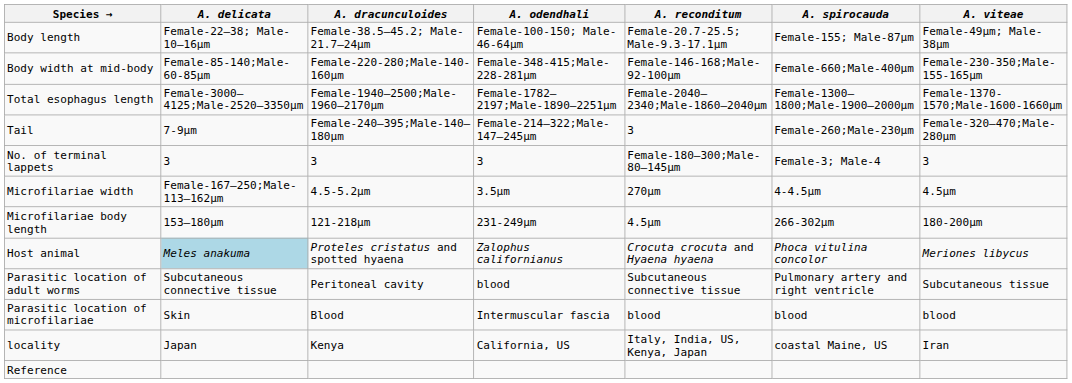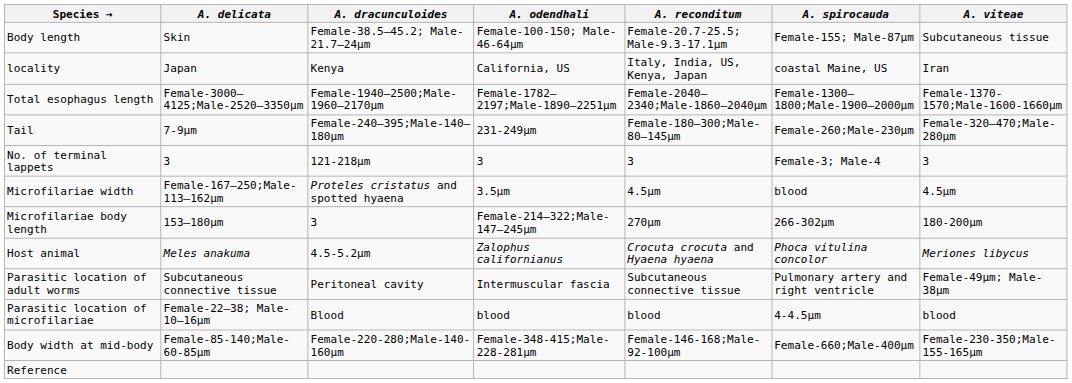Body length | A. delicata: Female-22–38; Male-10–16μm -> Skin
Body length | A. viteae: Female-49μm; Male-38μm -> Subcutaneous tissue
rows swapped: Body width at mid-body <-> locality
Tail | A. odendhali: Female-214–322;Male-147–245μm -> 231-249μm
Tail | A. reconditum: 3 -> Female-180–300;Male-80–145μm
No. of terminal lappets | A. dracunculoides: 3 -> 121-218μm
No. of terminal lappets | A. reconditum: Female-180–300;Male-80–145μm -> 3
Microfilariae width | A. dracunculoides: 4.5-5.2μm -> Proteles cristatus and spotted hyaena
Microfilariae width | A. reconditum: 270μm -> 4.5μm
Microfilariae width | A. spirocauda: 4-4.5μm -> blood
Microfilariae body length | A. dracunculoides: 121-218μm -> 3
Microfilariae body length | A. odendhali: 231-249μm -> Female-214–322;Male-147–245μm
Microfilariae body length | A. reconditum: 4.5μm -> 270μm
Host animal | A. delicata: lightblue background -> no background
Host animal | A. dracunculoides: Proteles cristatus and spotted hyaena -> 4.5-5.2μm
Parasitic location of adult worms | A. odendhali: blood -> Intermuscular fascia
Parasitic location of adult worms | A. viteae: Subcutaneous tissue -> Female-49μm; Male-38μm
Parasitic location of microfilariae | A. delicata: Skin -> Female-22–38; Male-10–16μm
Parasitic location of microfilariae | A. odendhali: Intermuscular fascia -> blood
Parasitic location of microfilariae | A. spirocauda: blood -> 4-4.5μm
